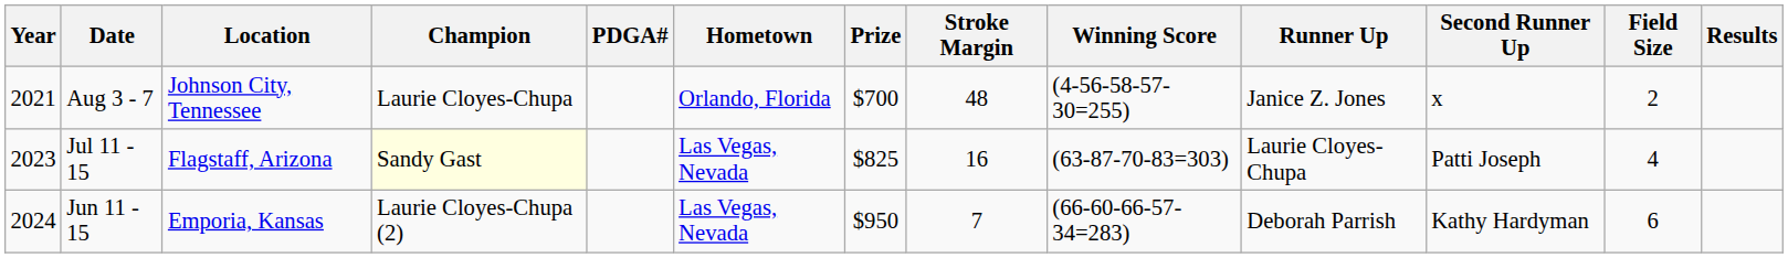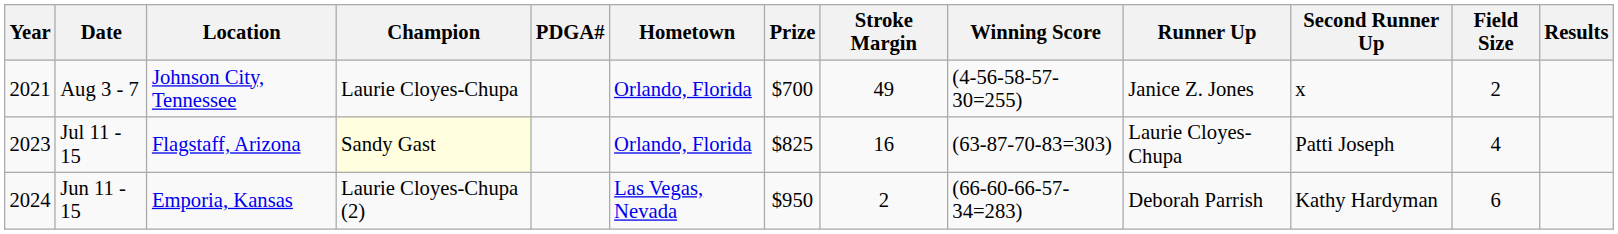Aug 3 - 7 | Stroke Margin: 48 -> 49
Jul 11 - 15 | Hometown: Las Vegas, Nevada -> Orlando, Florida
Jun 11 - 15 | Stroke Margin: 7 -> 2
